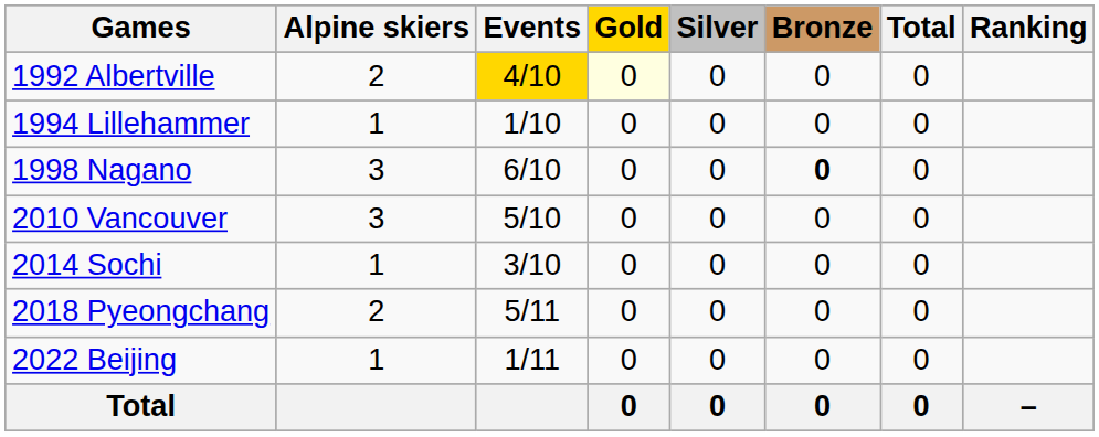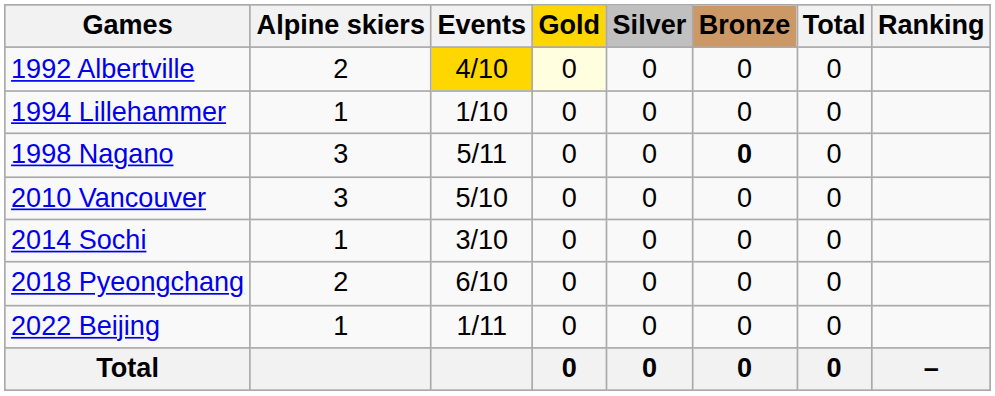1998 Nagano | Events: 6/10 -> 5/11
2018 Pyeongchang | Events: 5/11 -> 6/10
